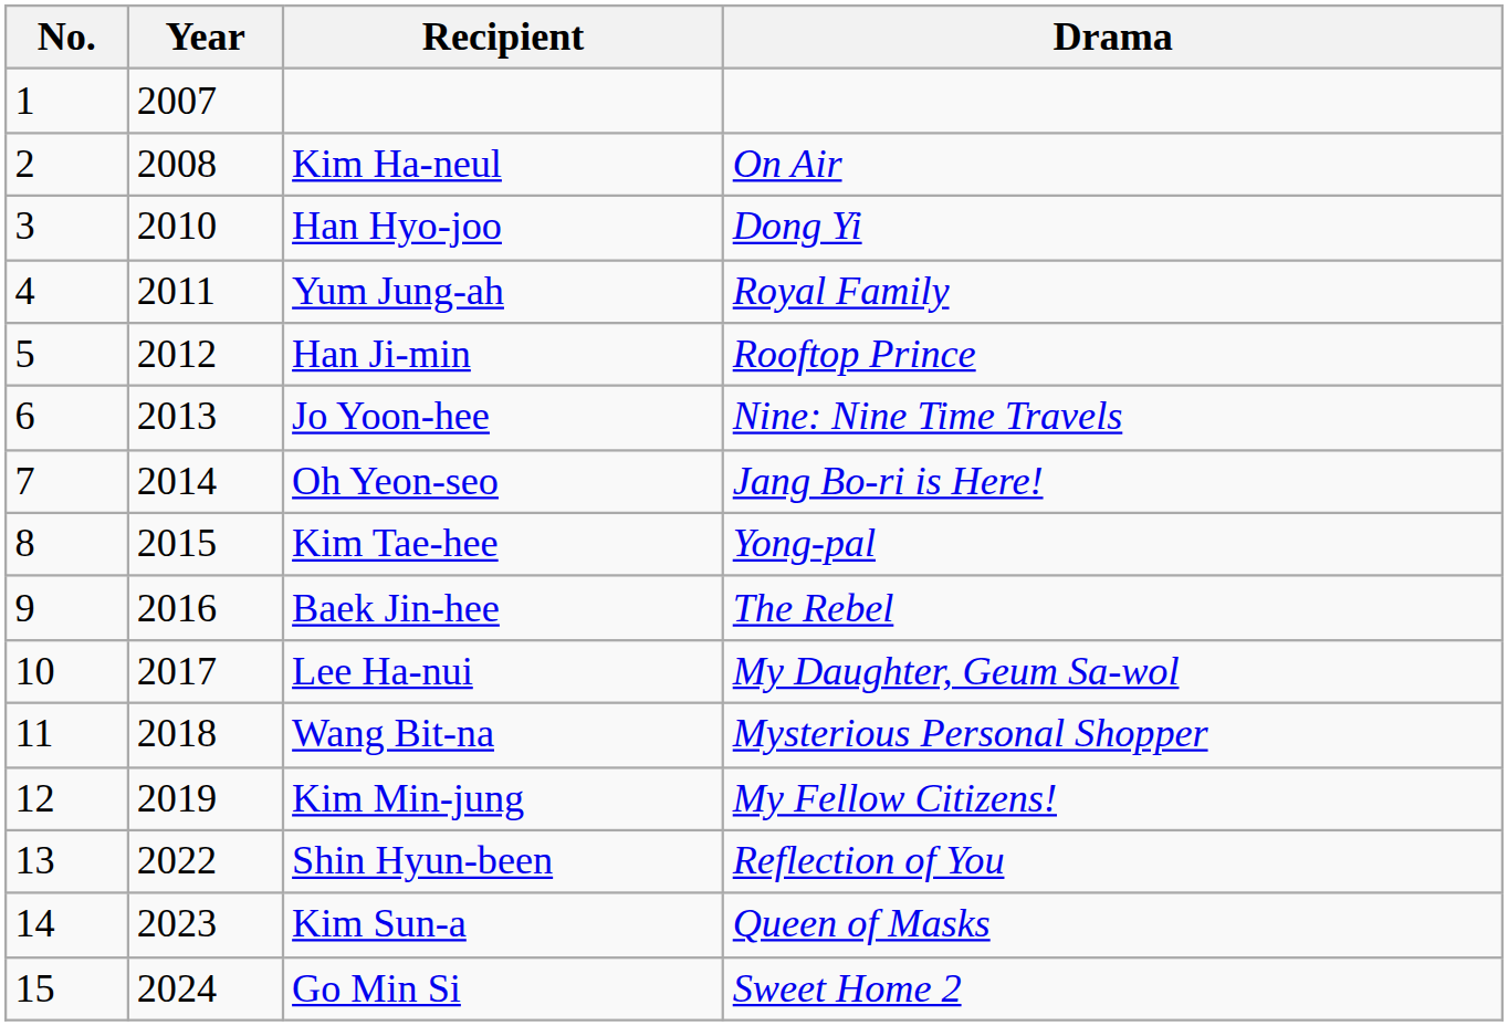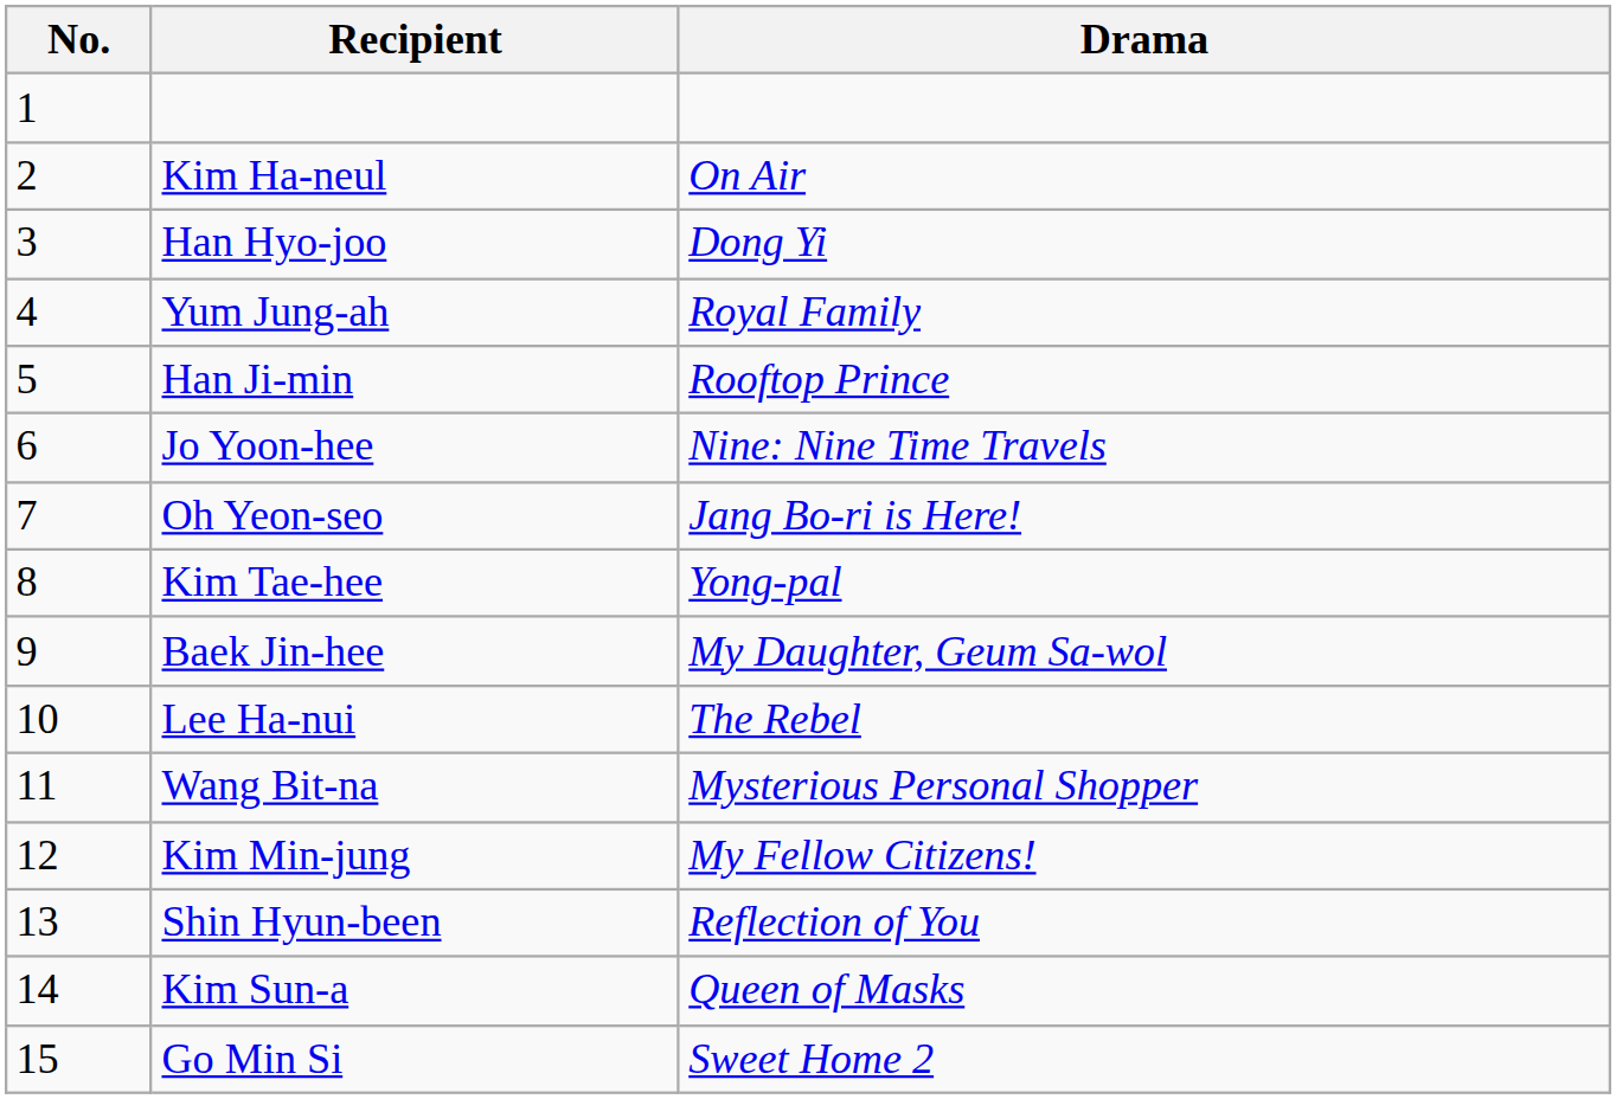- column: Year | 2007 | 2008 | 2010 | 2011 | 2012 | 2013 | 2014 | 2015 | 2016 | 2017 | 2018 | 2019 | 2022 | 2023 | 2024
Baek Jin-hee | Drama: The Rebel -> My Daughter, Geum Sa-wol
Lee Ha-nui | Drama: My Daughter, Geum Sa-wol -> The Rebel
